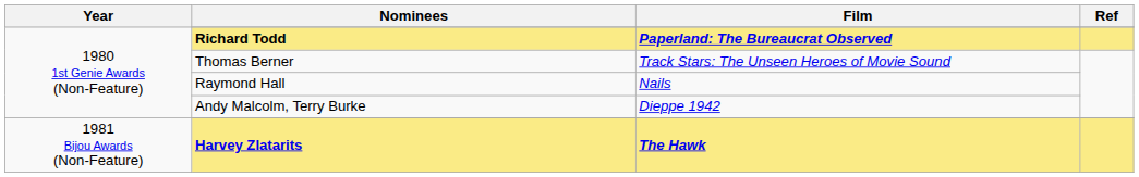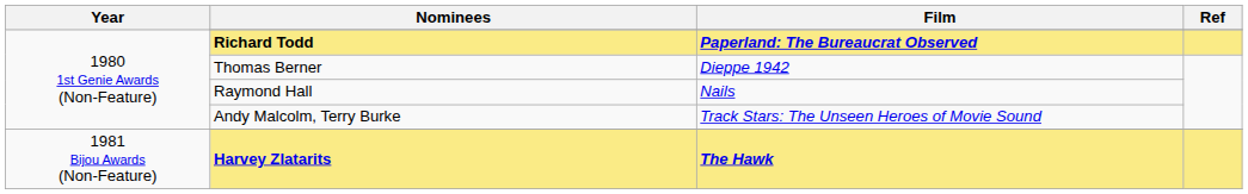Thomas Berner | Film: Track Stars: The Unseen Heroes of Movie Sound -> Dieppe 1942
Andy Malcolm, Terry Burke | Film: Dieppe 1942 -> Track Stars: The Unseen Heroes of Movie Sound
